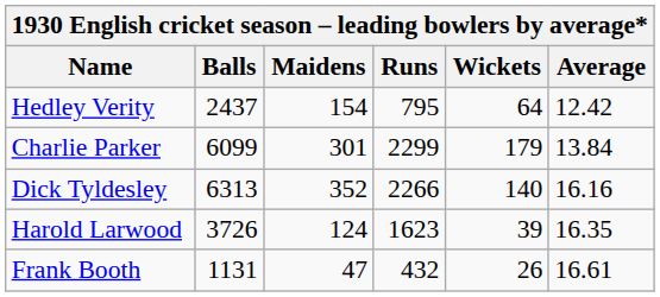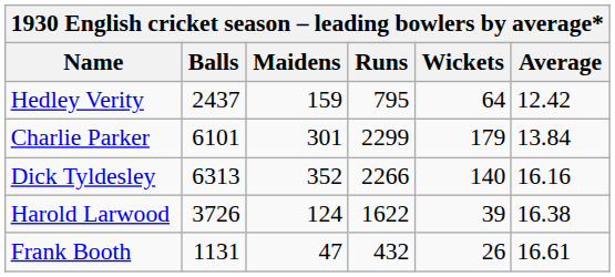Hedley Verity | Maidens: 154 -> 159
Charlie Parker | Balls: 6099 -> 6101
Harold Larwood | Runs: 1623 -> 1622
Harold Larwood | Average: 16.35 -> 16.38
